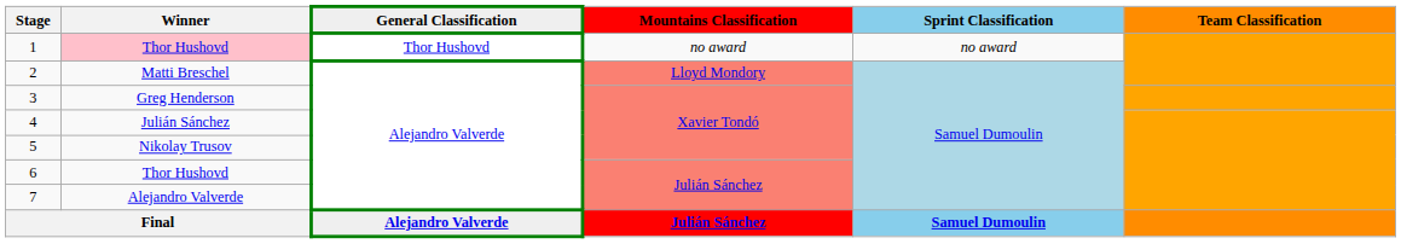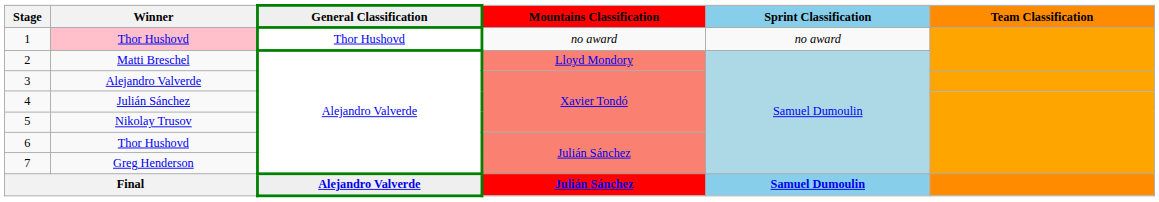3 | Winner: Greg Henderson -> Alejandro Valverde
7 | Winner: Alejandro Valverde -> Greg Henderson
